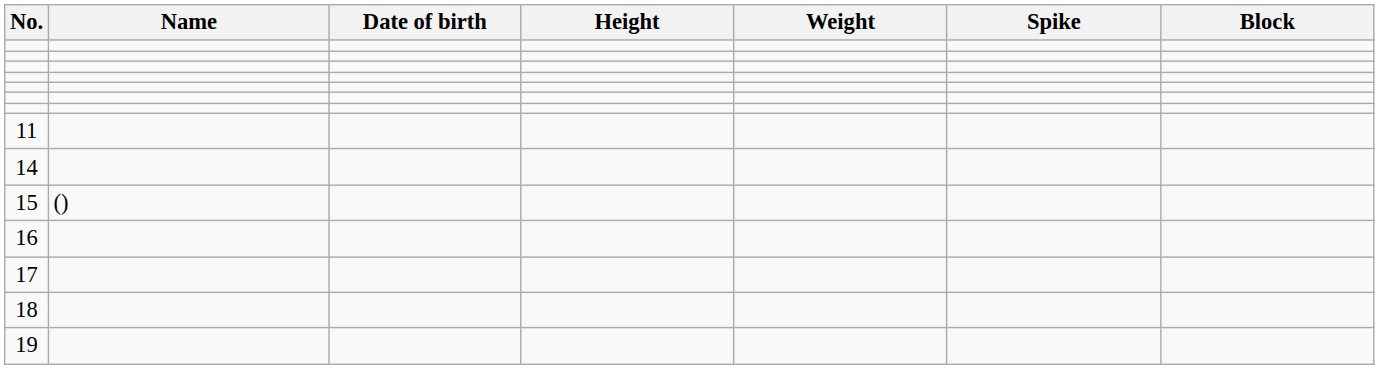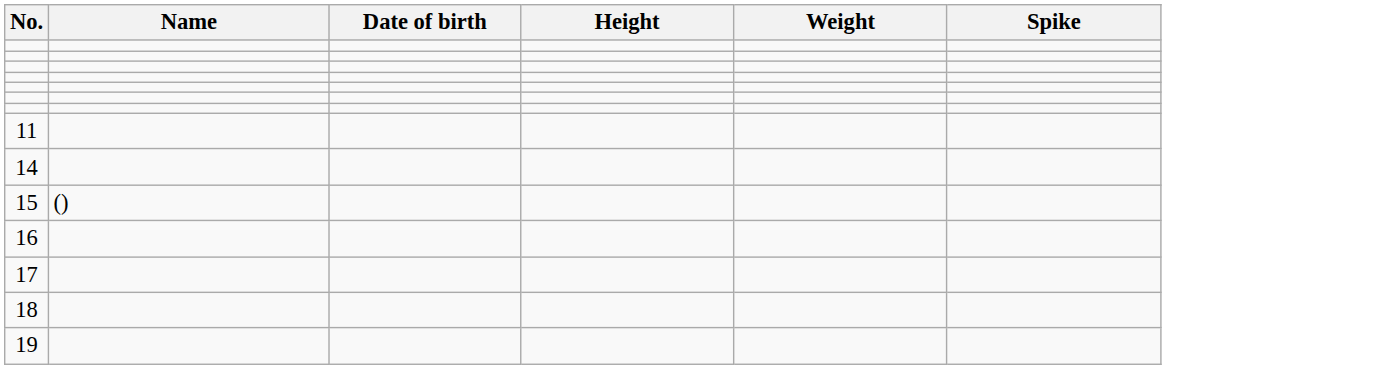- column: Block
